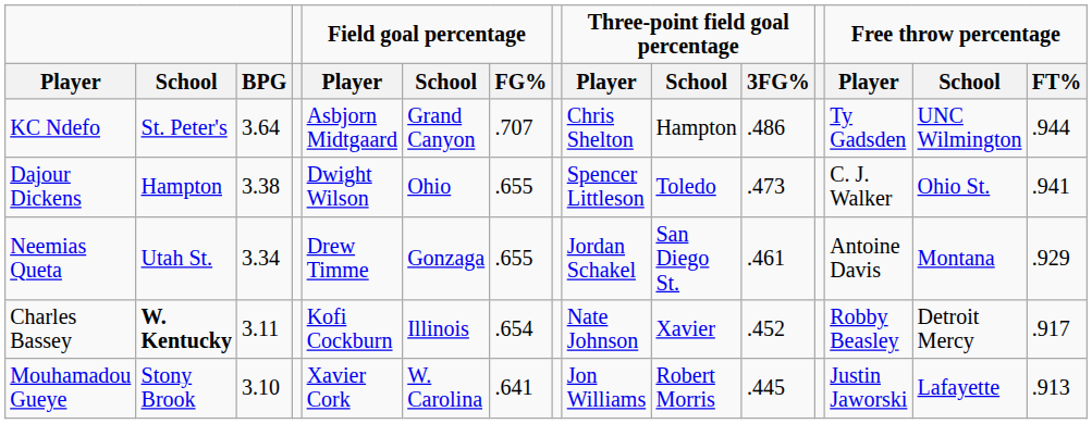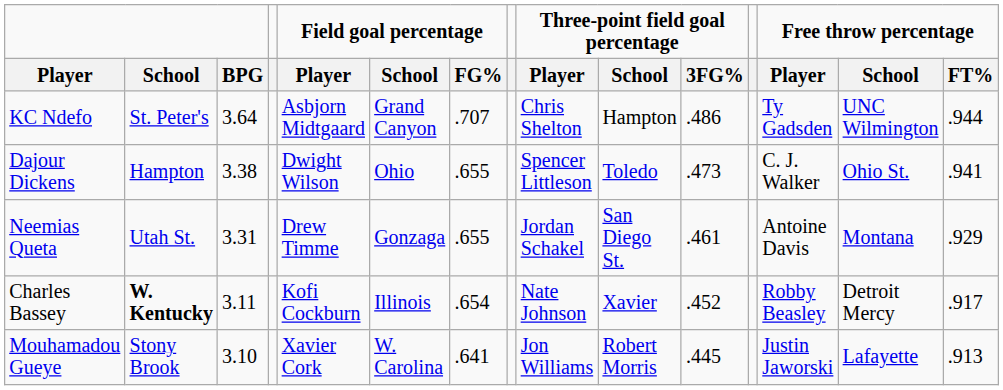Neemias Queta | BPG: 3.34 -> 3.31
